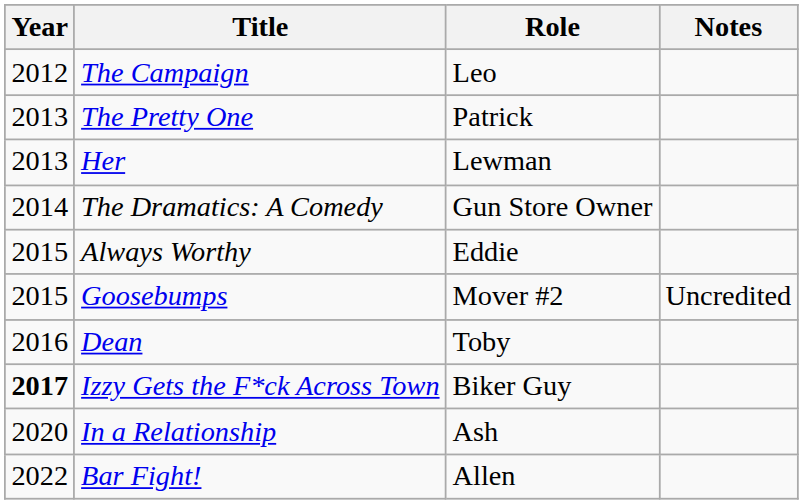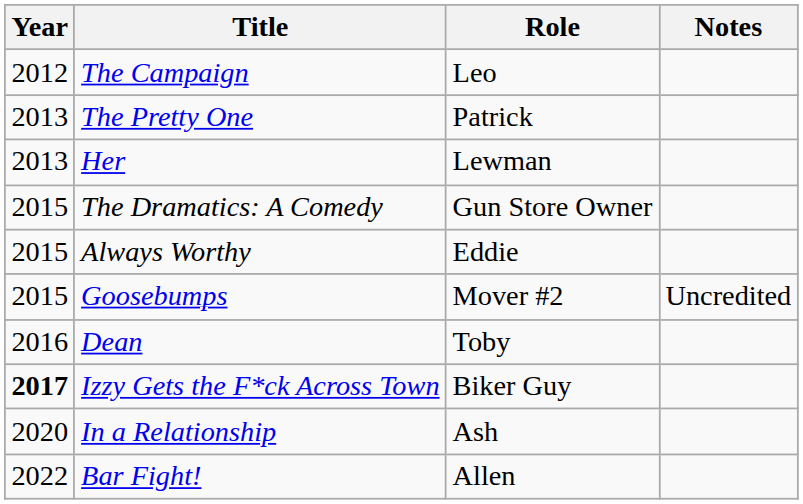The Dramatics: A Comedy | Year: 2014 -> 2015
